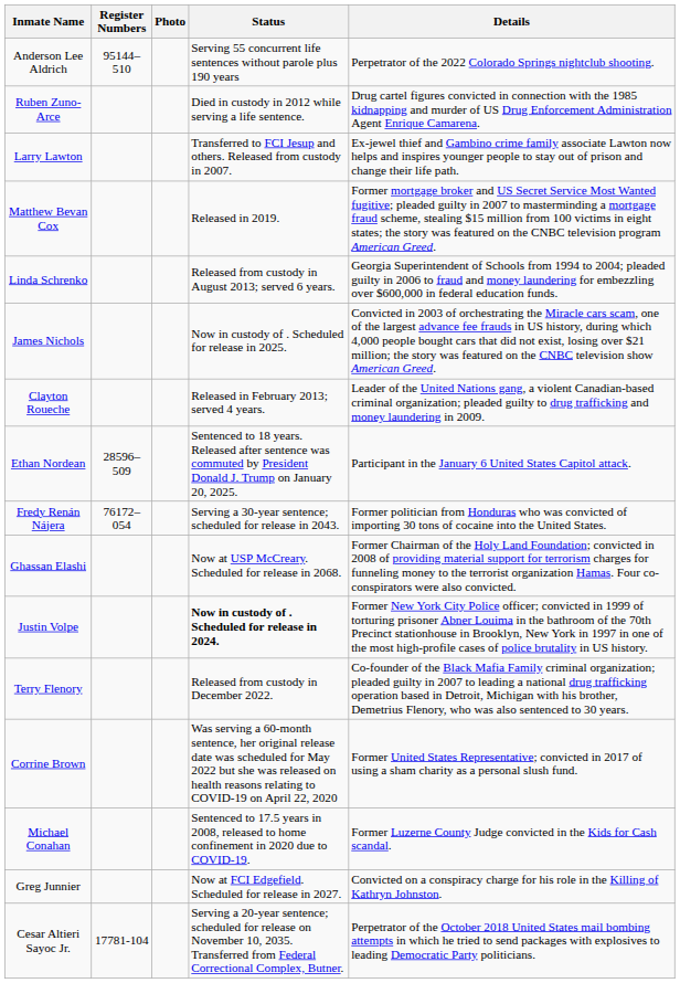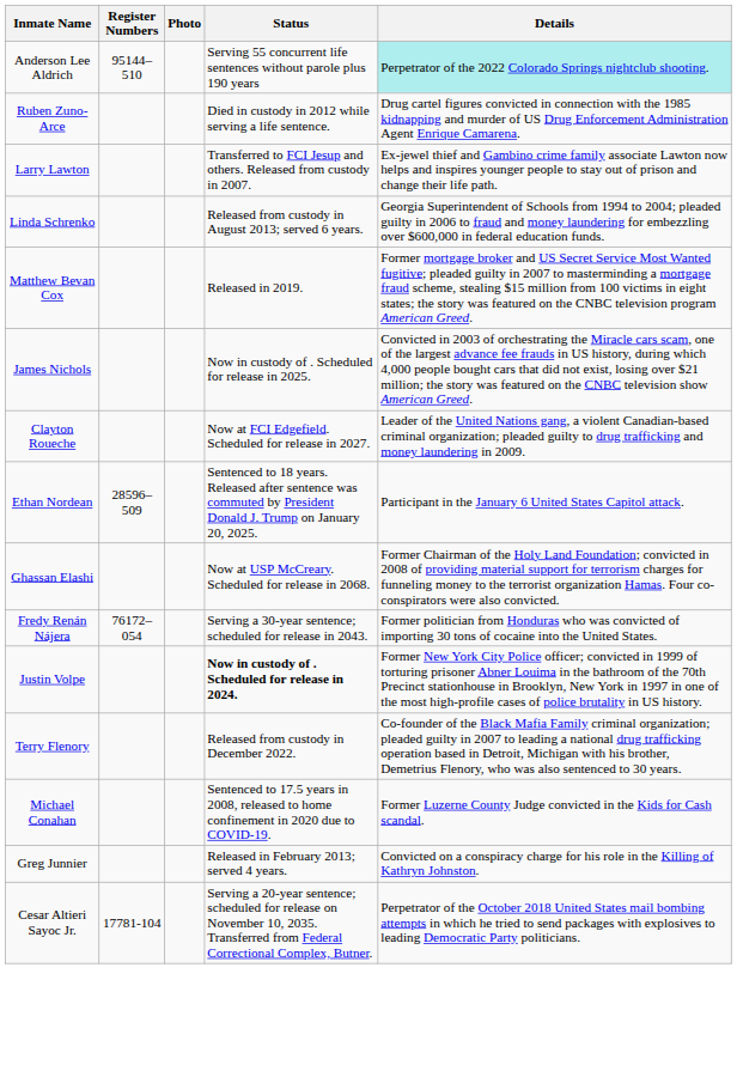Anderson Lee Aldrich | Details: no background -> paleturquoise background
rows swapped: Linda Schrenko <-> Matthew Bevan Cox
Clayton Roueche | Status: Released in February 2013; served 4 years. -> Now at FCI Edgefield. Scheduled for release in 2027.
rows swapped: Fredy Renán Nájera <-> Ghassan Elashi
- row: Corrine Brown | Was serving a 60-month sentence, her original release date was scheduled for May 2022 but she was released on health reasons relating to COVID-19 on April 22, 2020 | Former United States Representative; convicted in 2017 of using a sham charity as a personal slush fund.
Greg Junnier | Status: Now at FCI Edgefield. Scheduled for release in 2027. -> Released in February 2013; served 4 years.
